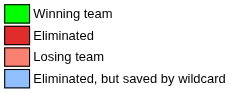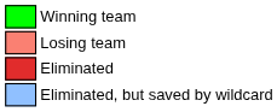rows swapped: Losing team <-> Eliminated
